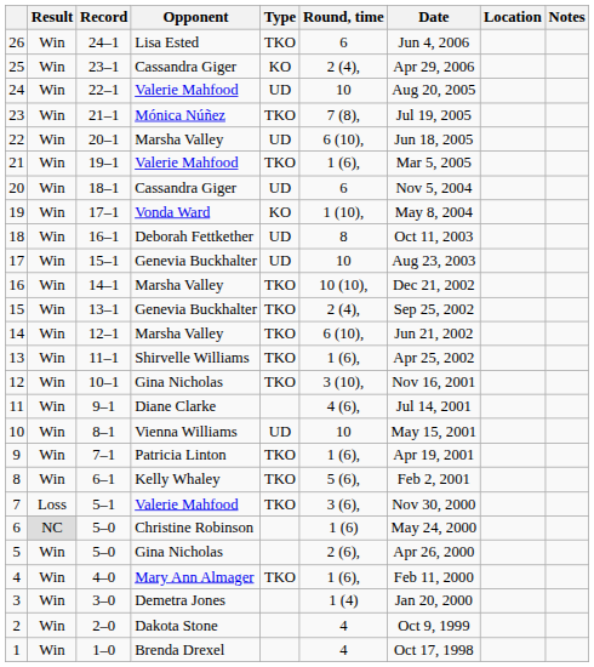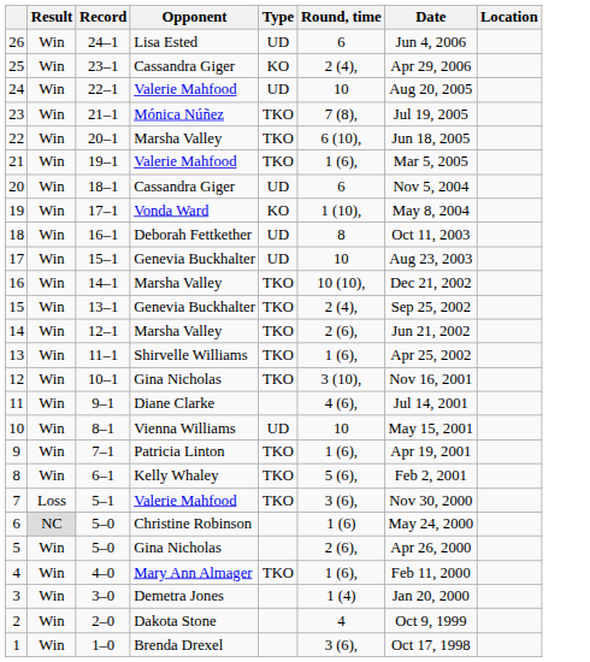- column: Notes
26 | Type: TKO -> UD
22 | Type: UD -> TKO
14 | Round, time: 6 (10), -> 2 (6),
1 | Round, time: 4 -> 3 (6),
